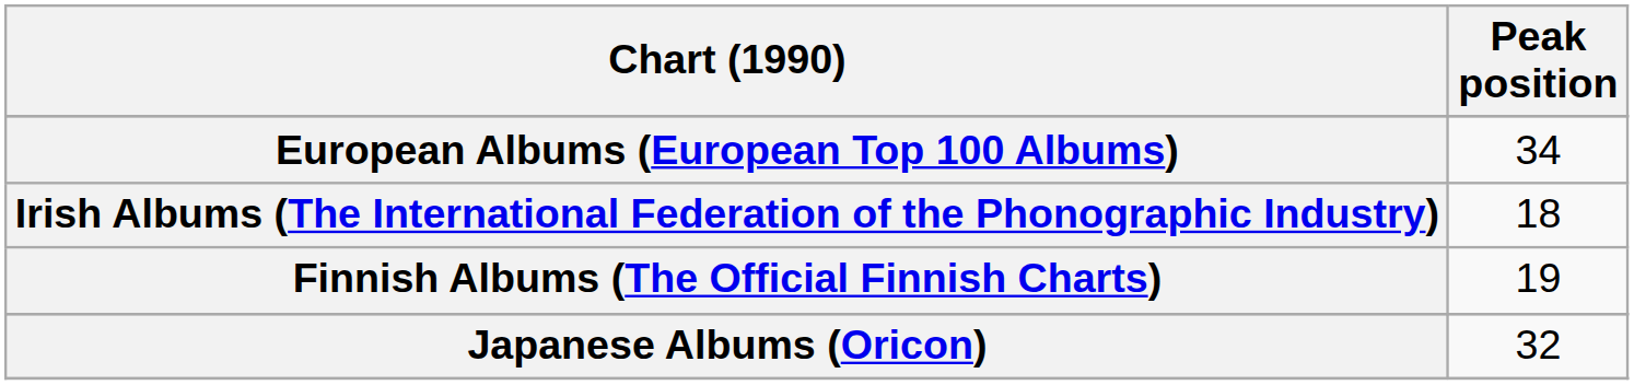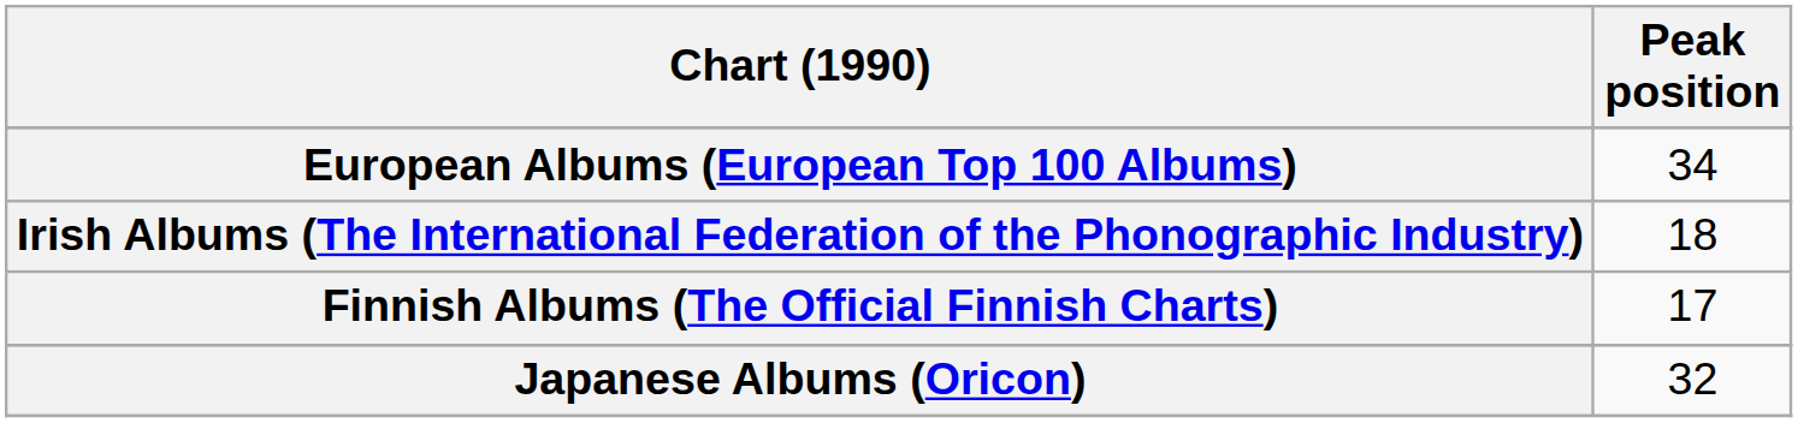Finnish Albums (The Official Finnish Charts) | Peak position: 19 -> 17
